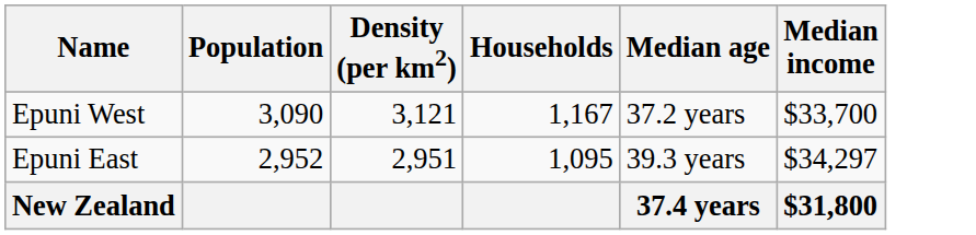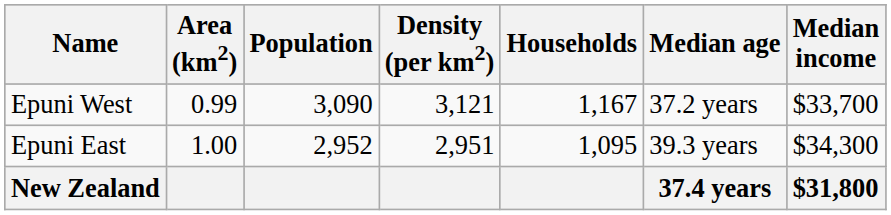+ column: Area (km2) | 0.99 | 1.00
Epuni East | Median income: $34,297 -> $34,300
